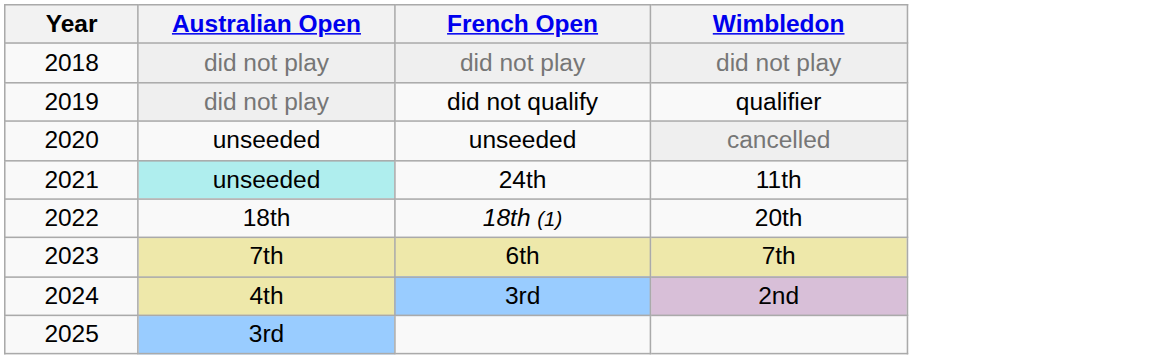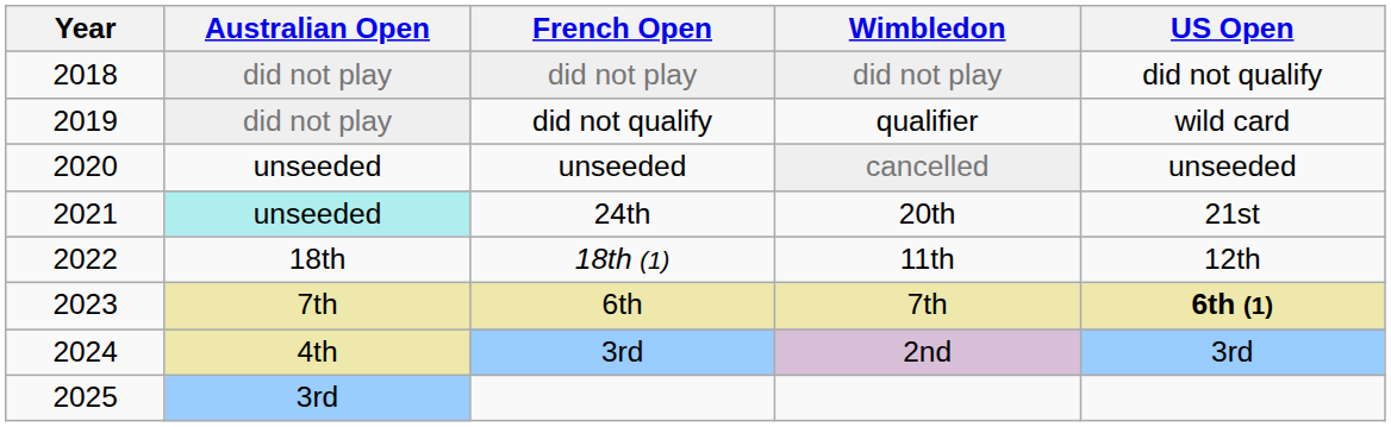+ column: US Open | did not qualify | wild card | unseeded | 21st | 12th | 6th (1) | 3rd
24th | Wimbledon: 11th -> 20th
18th (1) | Wimbledon: 20th -> 11th
